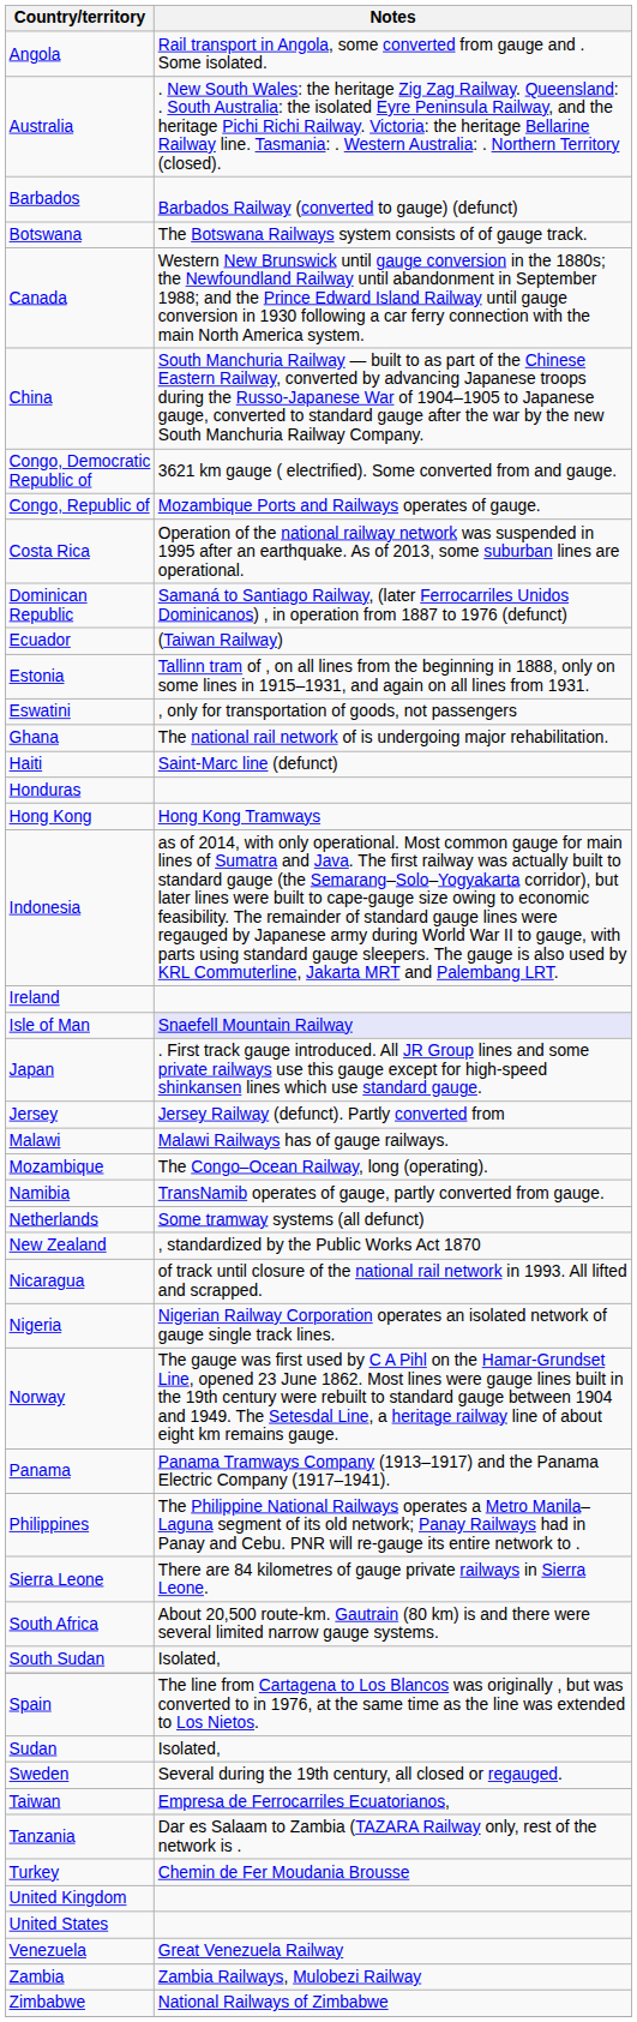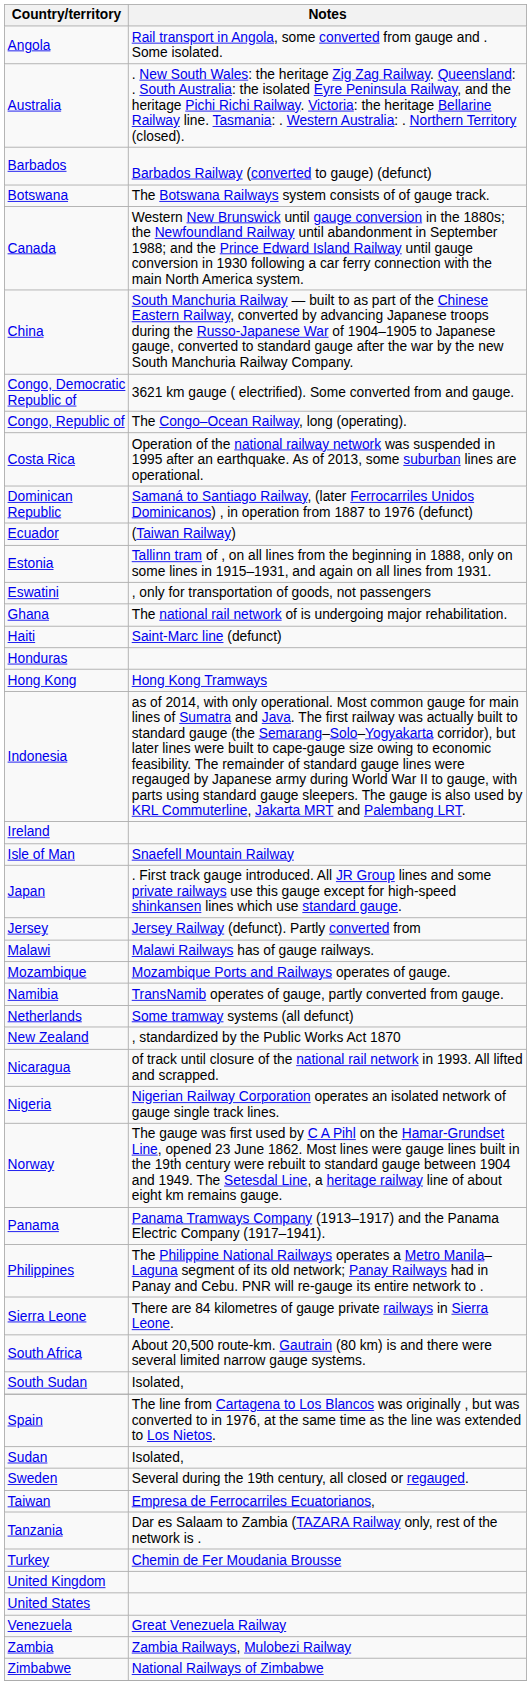Congo, Republic of | Notes: Mozambique Ports and Railways operates of gauge. -> The Congo–Ocean Railway, long (operating).
Isle of Man | Notes: lavender background -> no background
Mozambique | Notes: The Congo–Ocean Railway, long (operating). -> Mozambique Ports and Railways operates of gauge.
